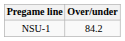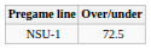NSU-1 | Over/under: 84.2 -> 72.5
